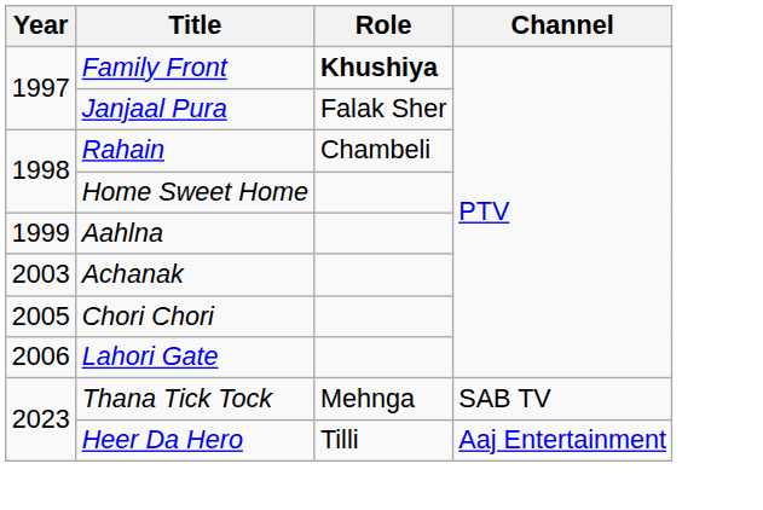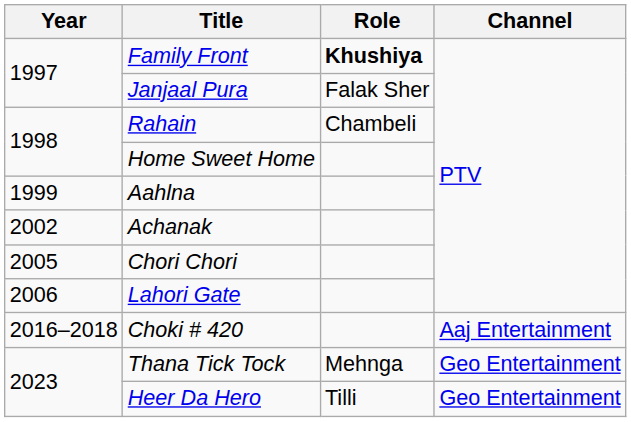Achanak | Year: 2003 -> 2002
+ row: 2016–2018 | Choki # 420 | Aaj Entertainment
Thana Tick Tock | Channel: SAB TV -> Geo Entertainment
Heer Da Hero | Channel: Aaj Entertainment -> Geo Entertainment
